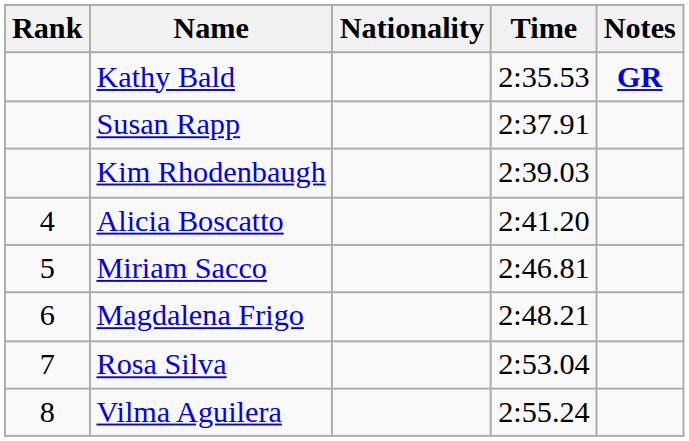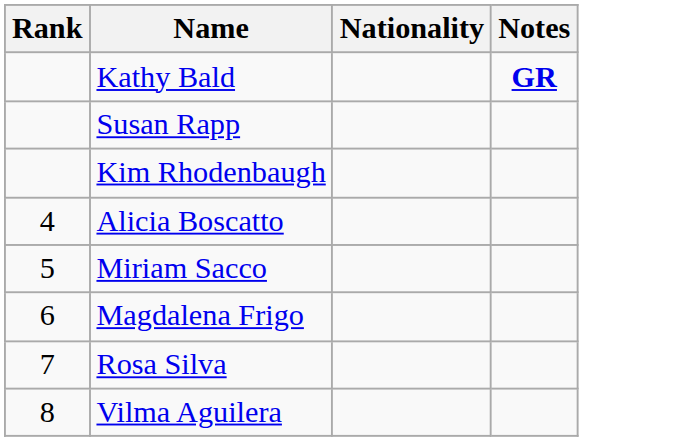- column: Time | 2:35.53 | 2:37.91 | 2:39.03 | 2:41.20 | 2:46.81 | 2:48.21 | 2:53.04 | 2:55.24
